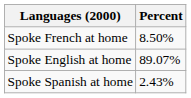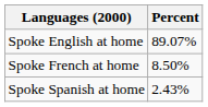rows swapped: Spoke English at home <-> Spoke French at home
